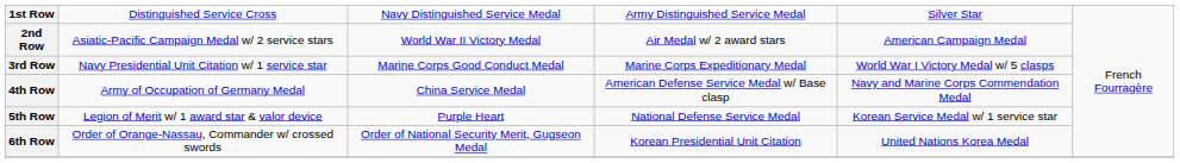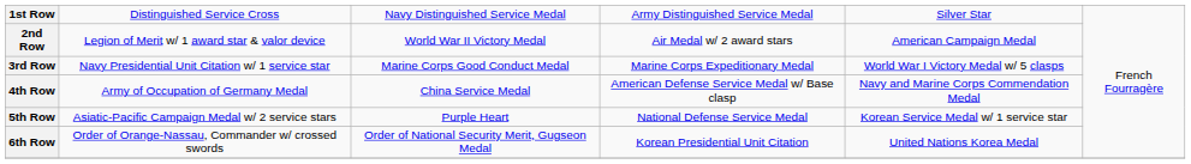2nd Row | column 2: Asiatic-Pacific Campaign Medal w/ 2 service stars -> Legion of Merit w/ 1 award star & valor device
5th Row | column 2: Legion of Merit w/ 1 award star & valor device -> Asiatic-Pacific Campaign Medal w/ 2 service stars
